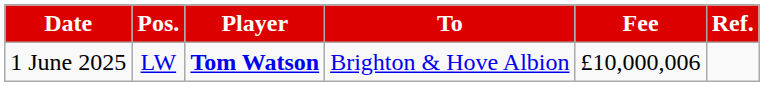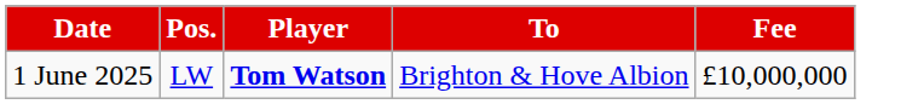- column: Ref.
1 June 2025 | Fee: £10,000,006 -> £10,000,000
